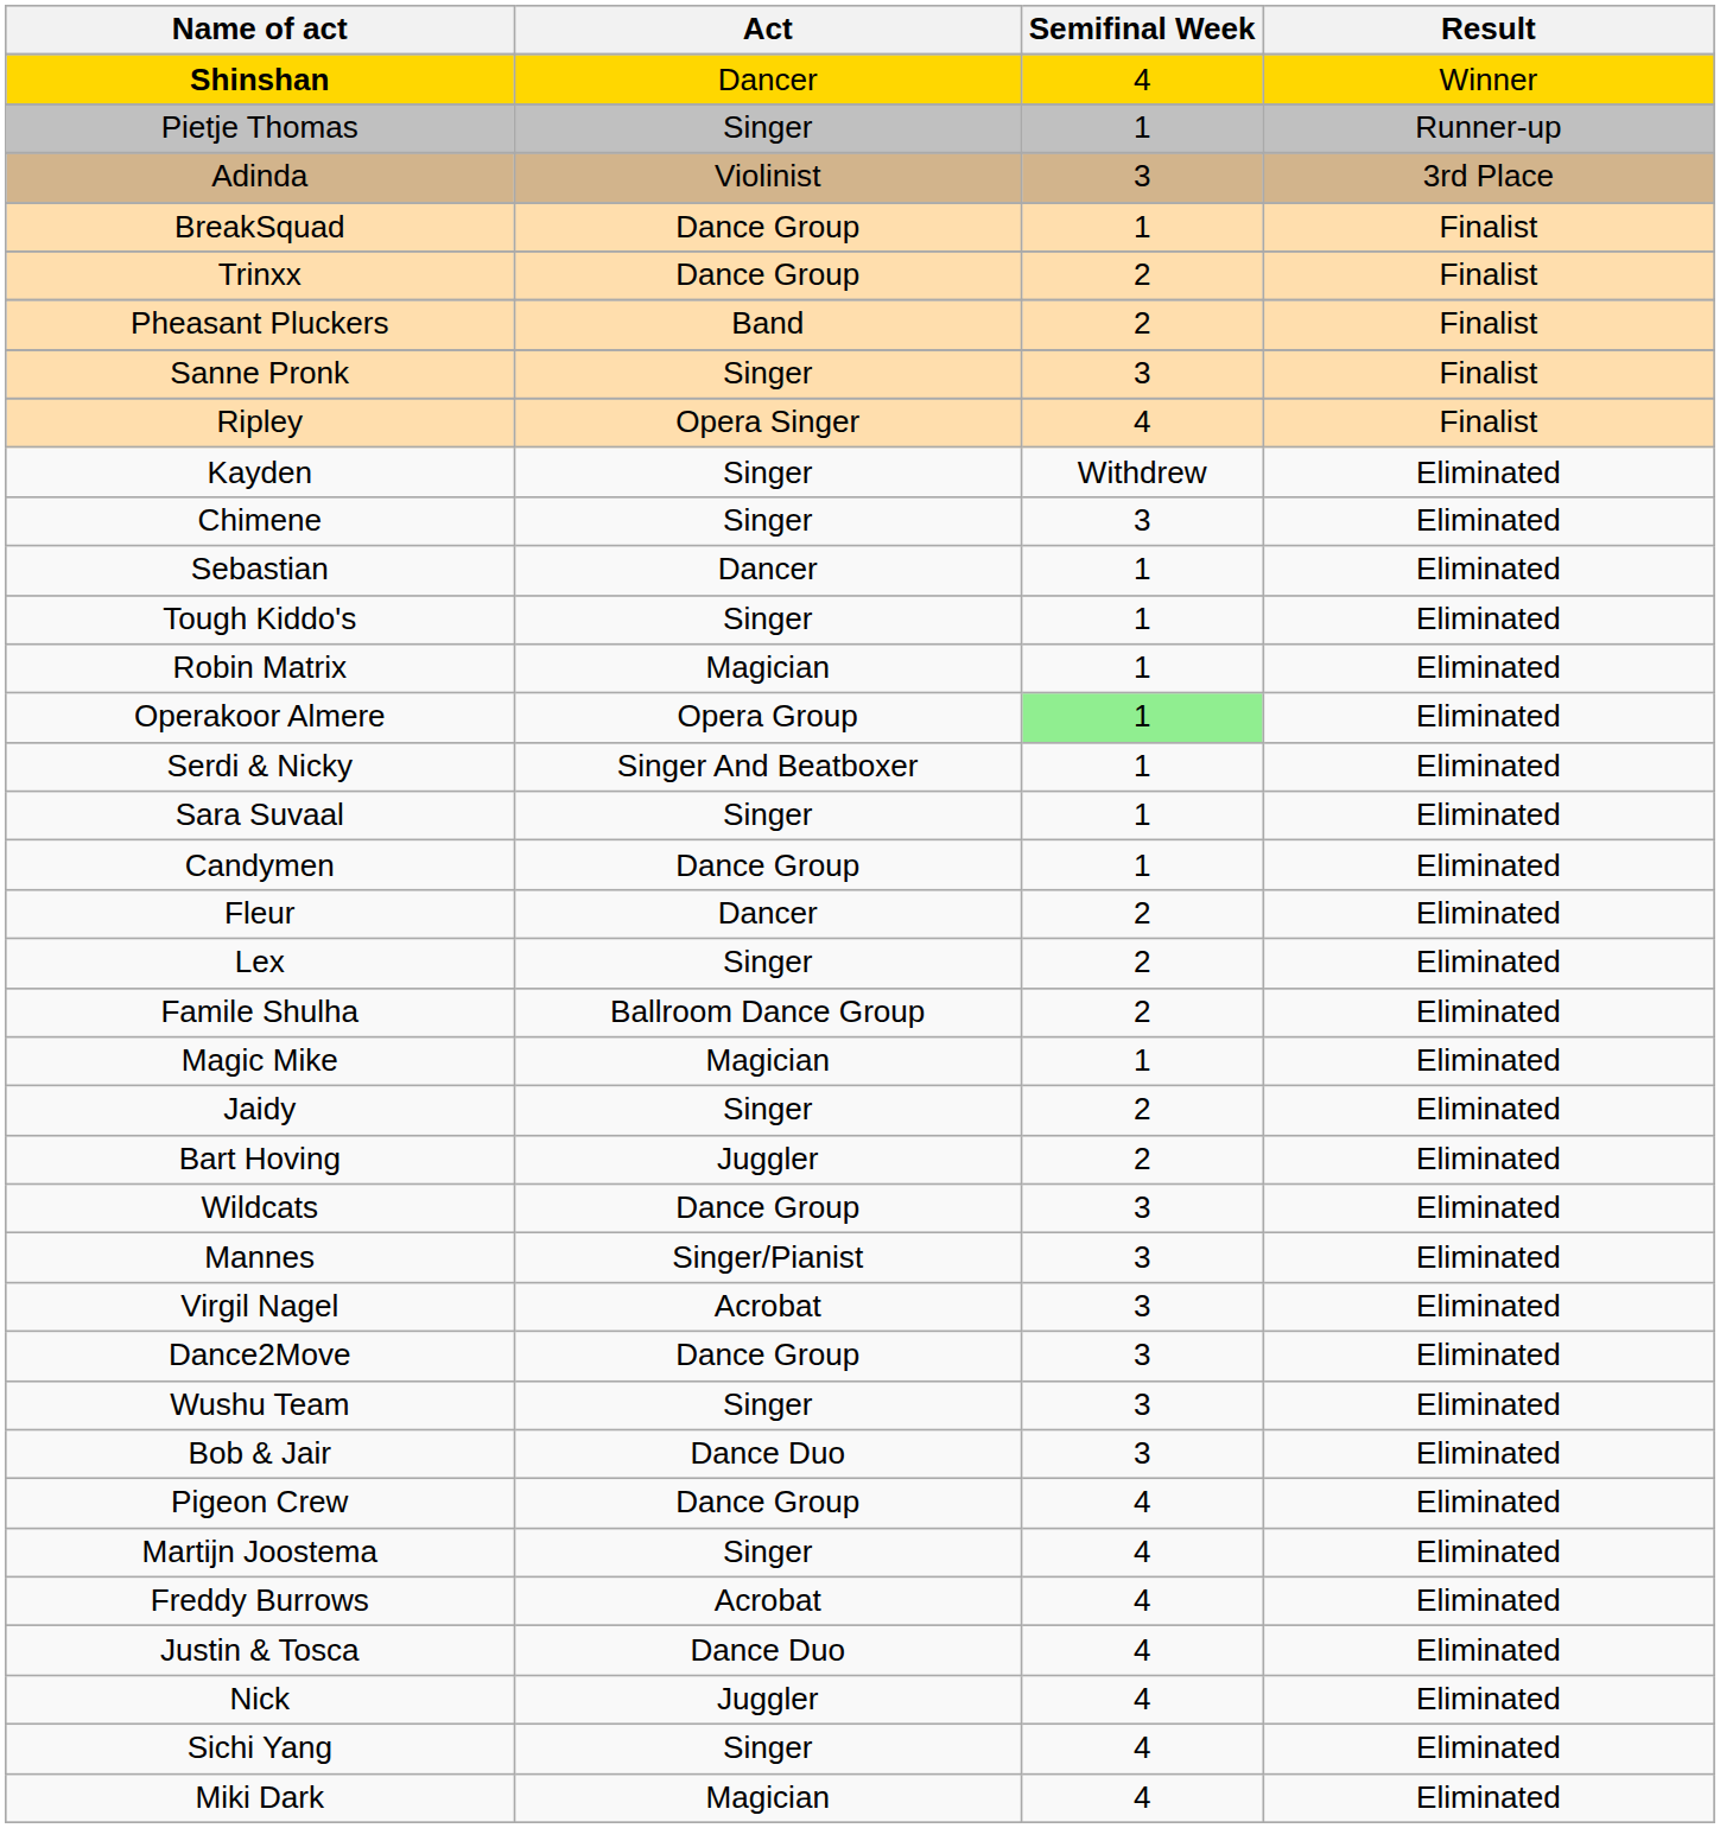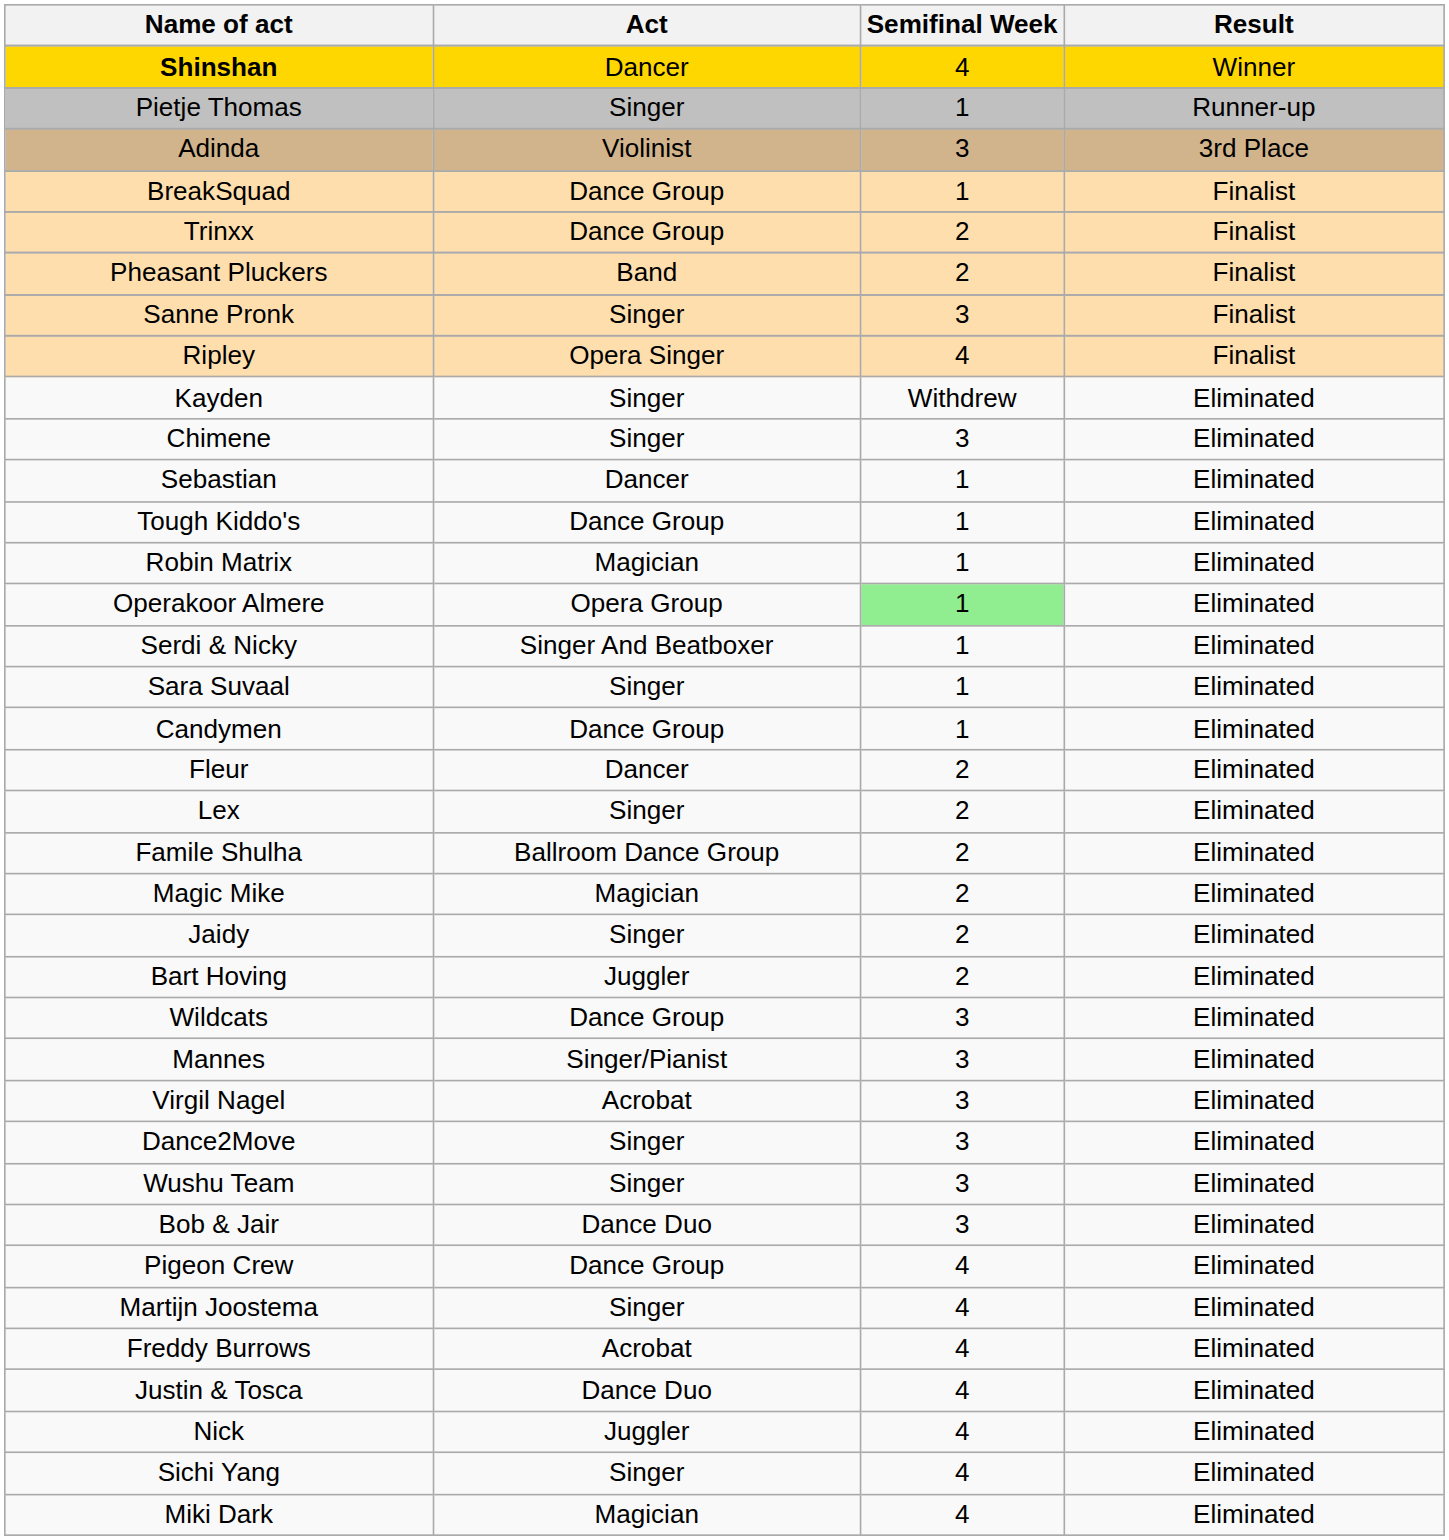Tough Kiddo's | Act: Singer -> Dance Group
Magic Mike | Semifinal Week: 1 -> 2
Dance2Move | Act: Dance Group -> Singer
